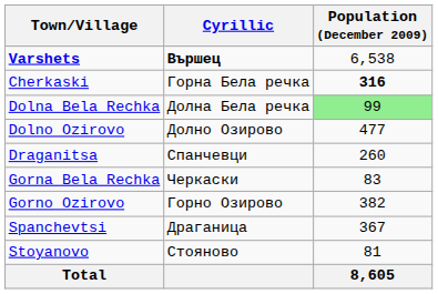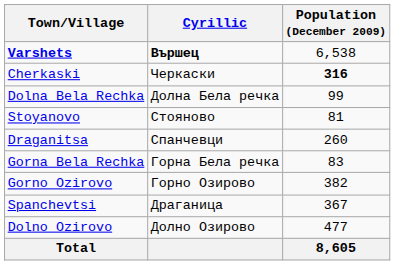Cherkaski | Cyrillic: Горна Бела речка -> Черкаски
Dolna Bela Rechka | Population (December 2009): lightgreen background -> no background
rows swapped: Dolno Ozirovo <-> Stoyanovo
Gorna Bela Rechka | Cyrillic: Черкаски -> Горна Бела речка
